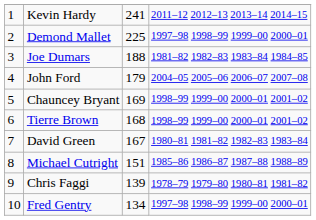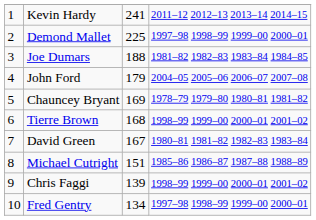Chauncey Bryant | column 4: 1998–99 1999–00 2000–01 2001–02 -> 1978–79 1979–80 1980–81 1981–82
Chris Faggi | column 4: 1978–79 1979–80 1980–81 1981–82 -> 1998–99 1999–00 2000–01 2001–02
